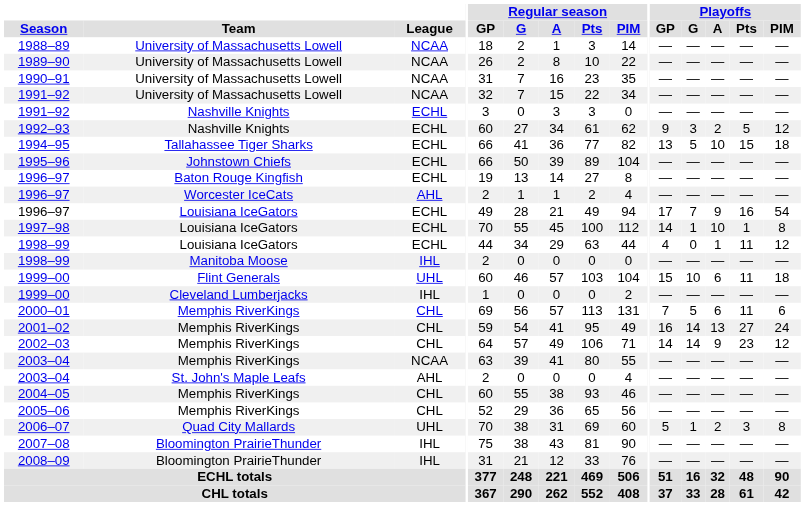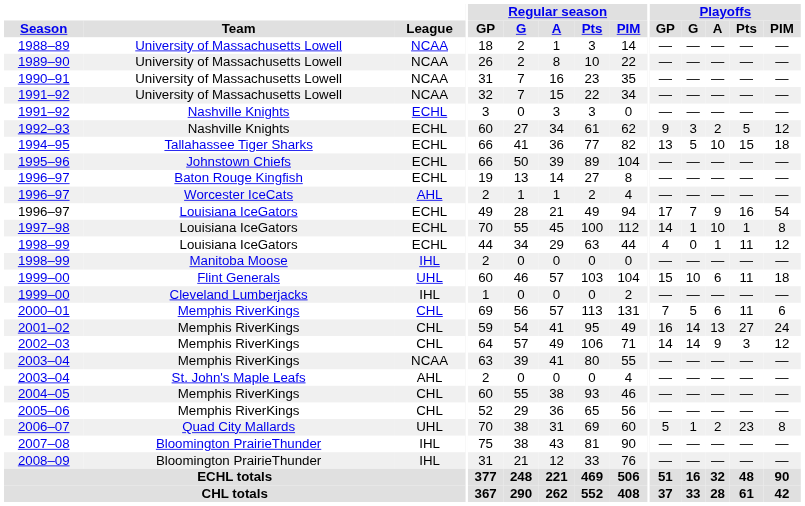2002–03 | Playoffs / Pts: 23 -> 3
2006–07 | Playoffs / Pts: 3 -> 23
